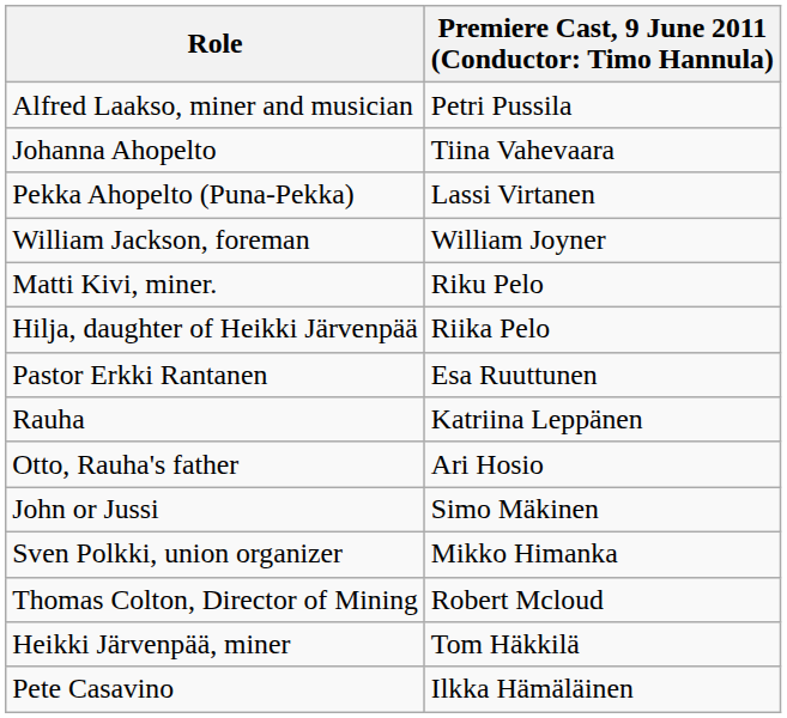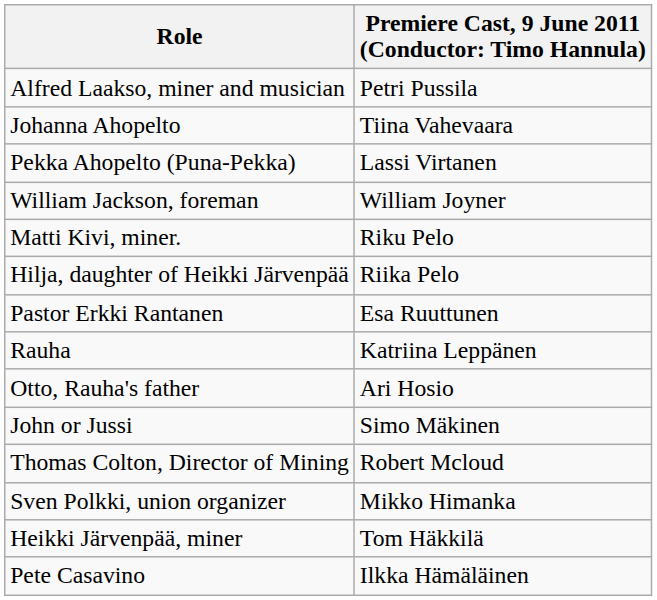rows swapped: Sven Polkki, union organizer <-> Thomas Colton, Director of Mining
